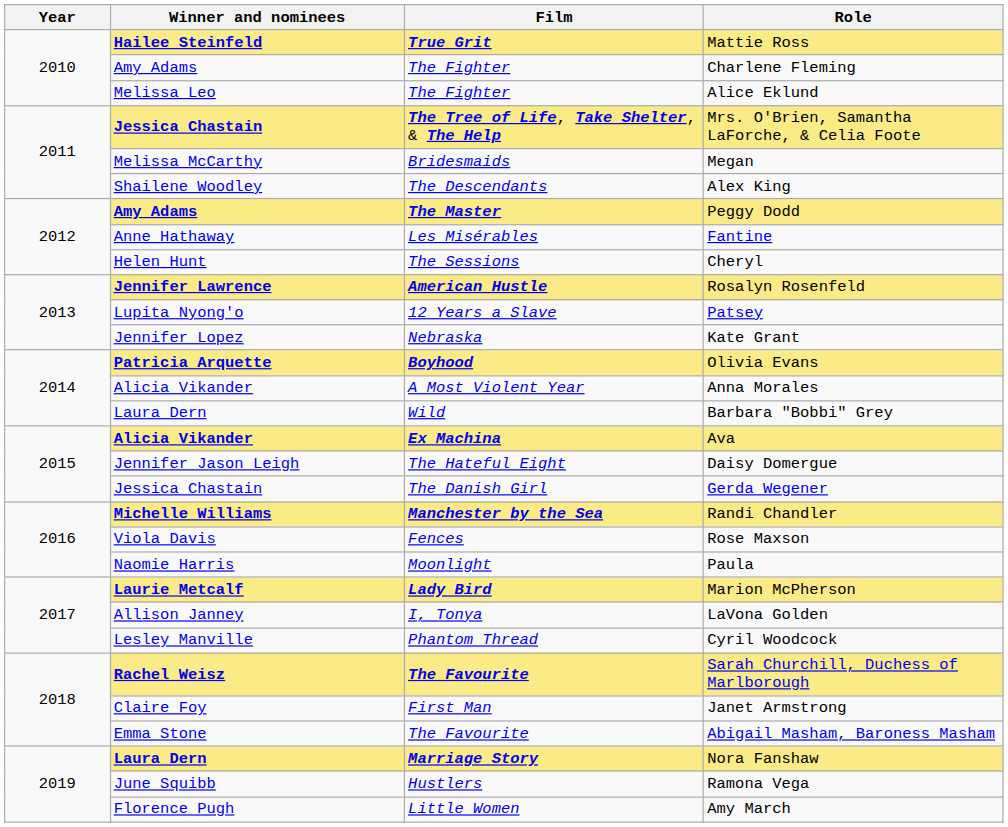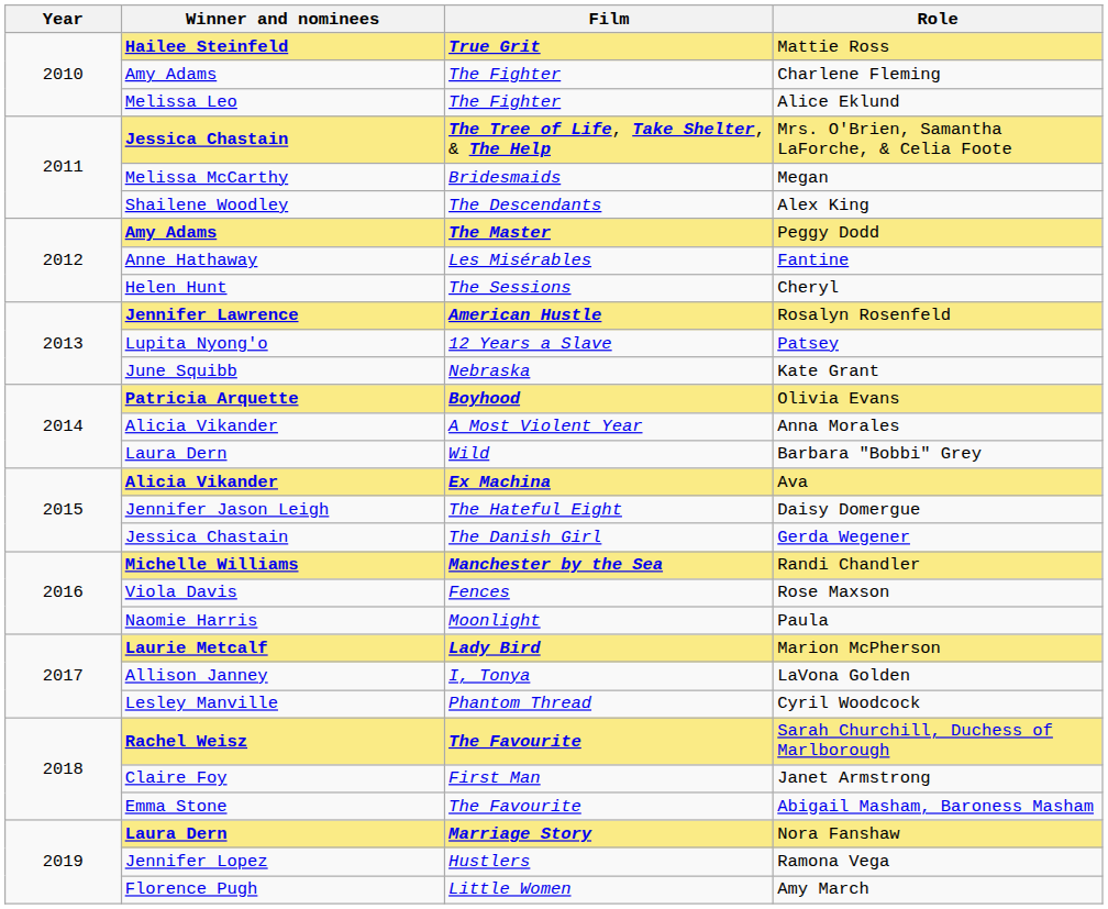Kate Grant | Winner and nominees: Jennifer Lopez -> June Squibb
Ramona Vega | Winner and nominees: June Squibb -> Jennifer Lopez
